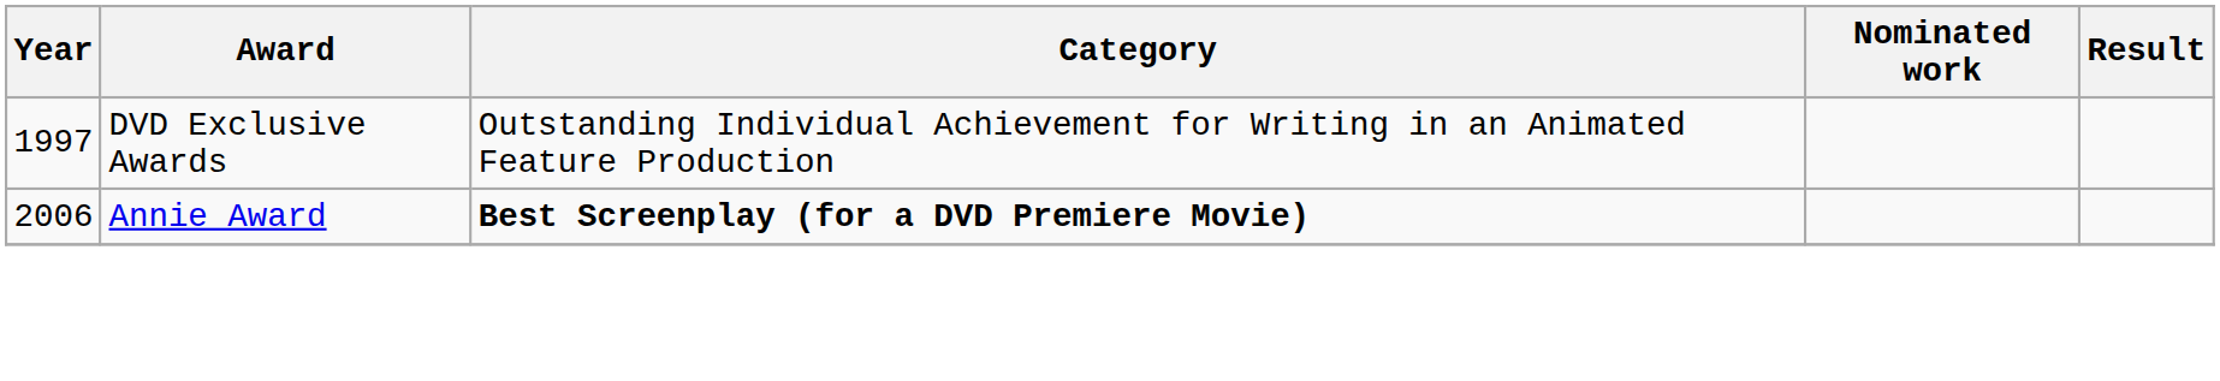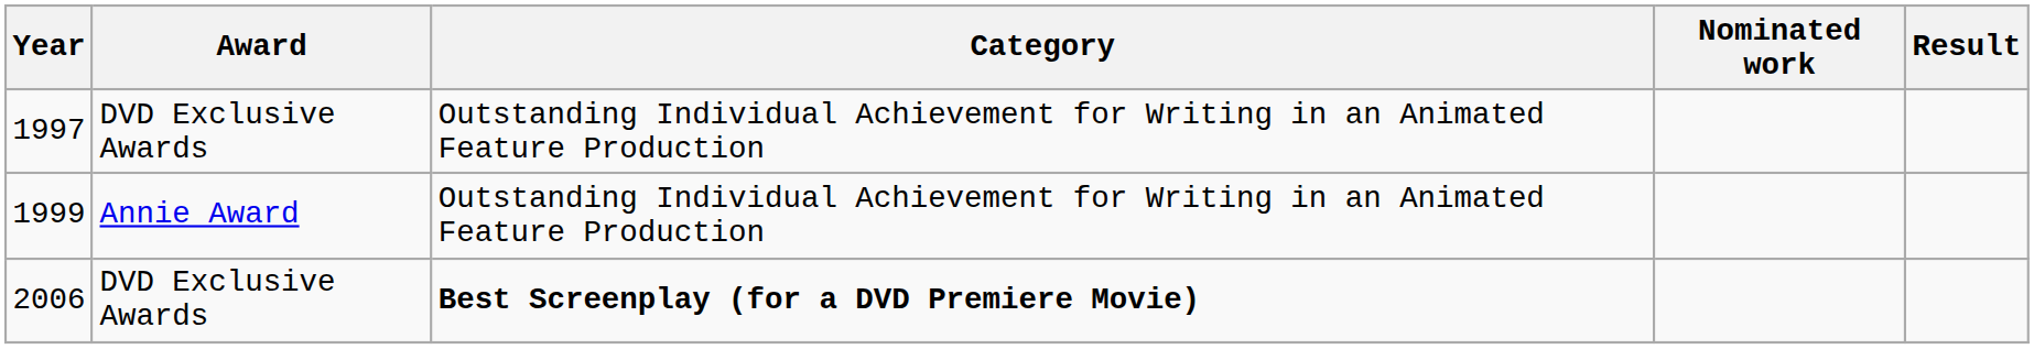+ row: 1999 | Annie Award | Outstanding Individual Achievement for Writing in an Animated Feature Production
2006 | Award: Annie Award -> DVD Exclusive Awards
